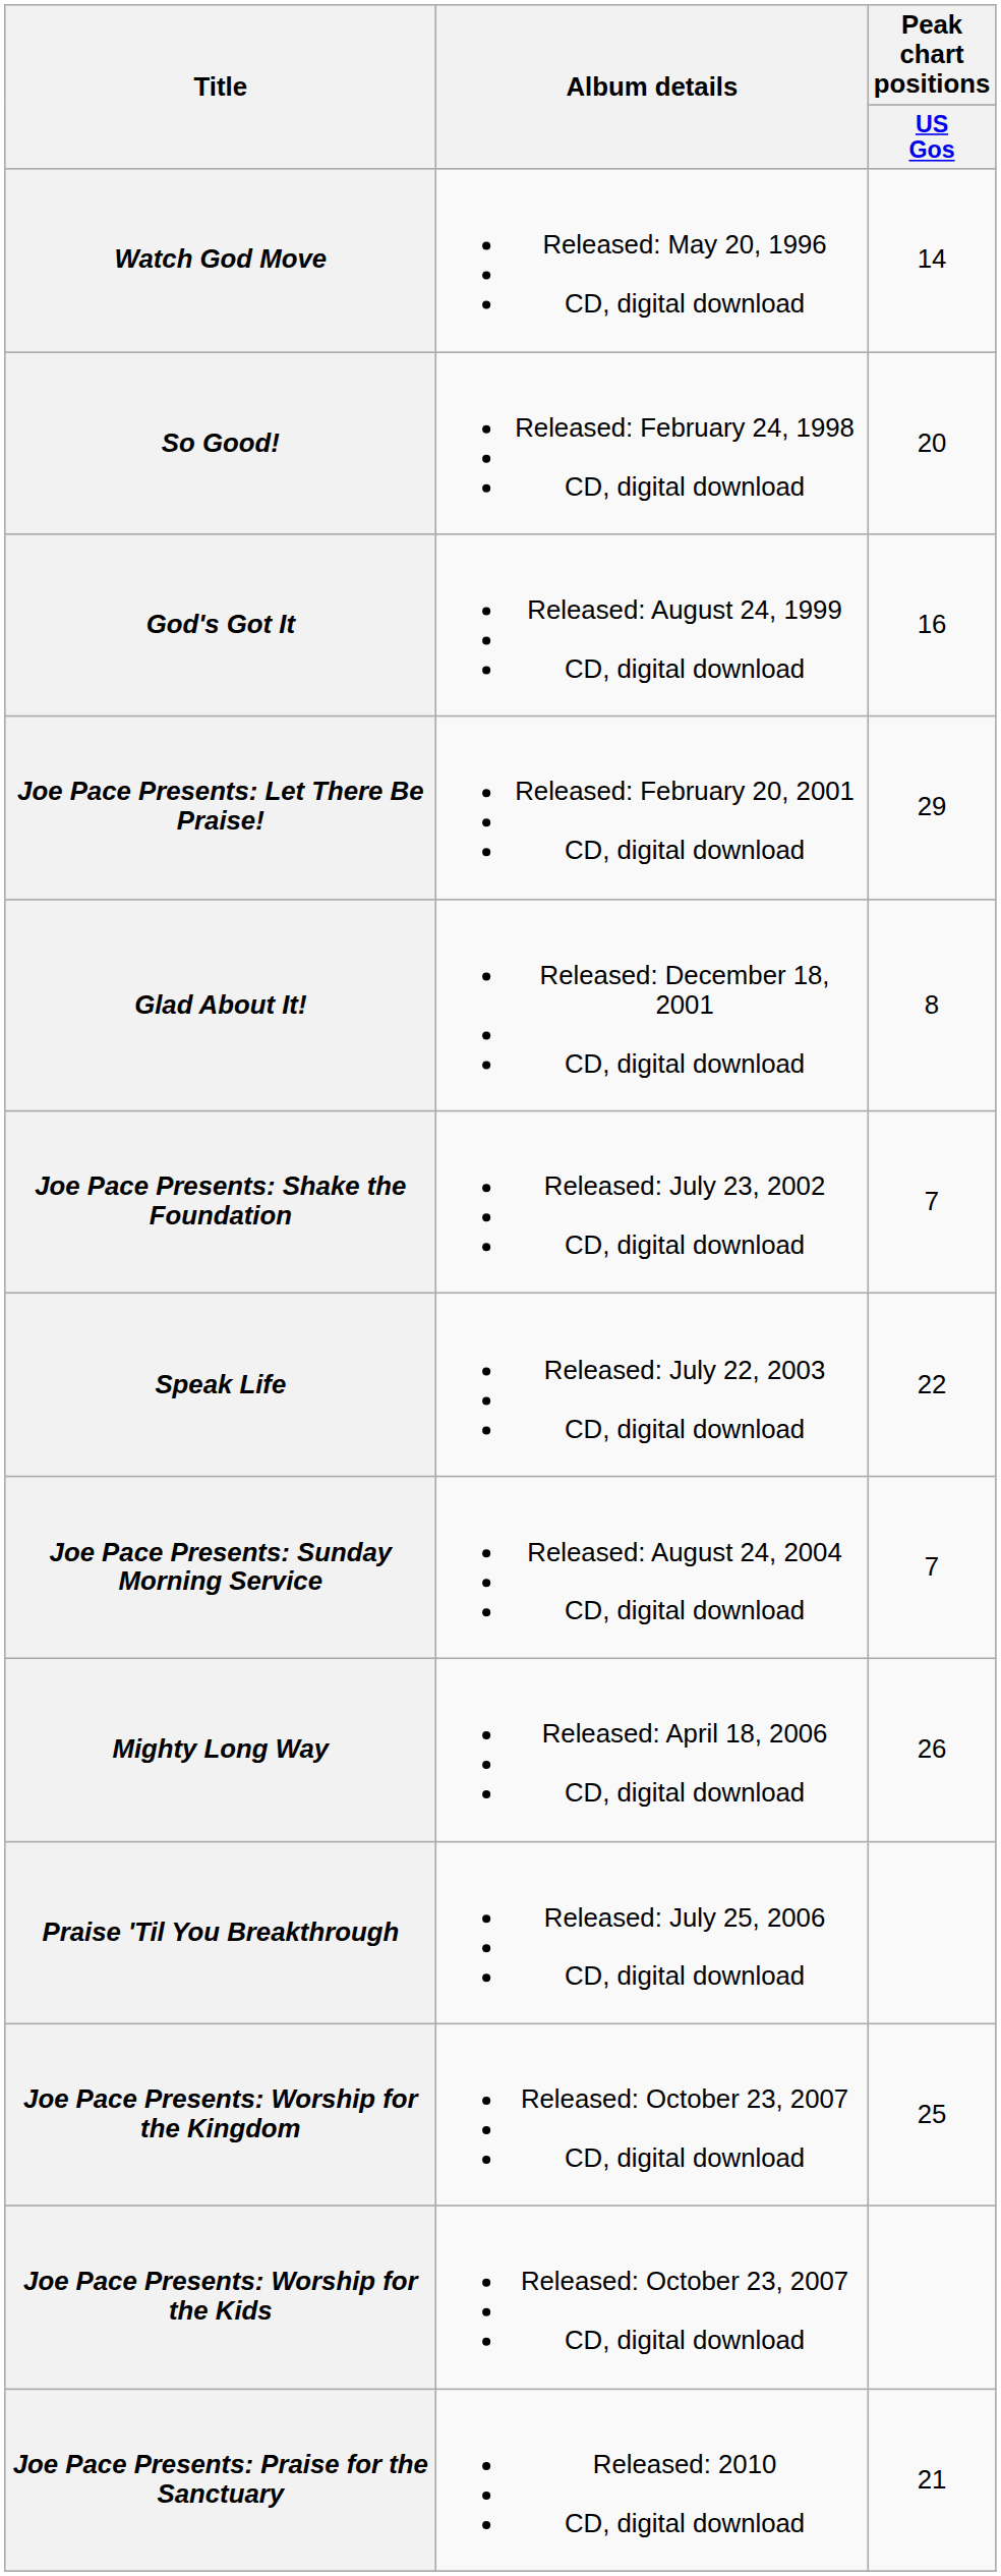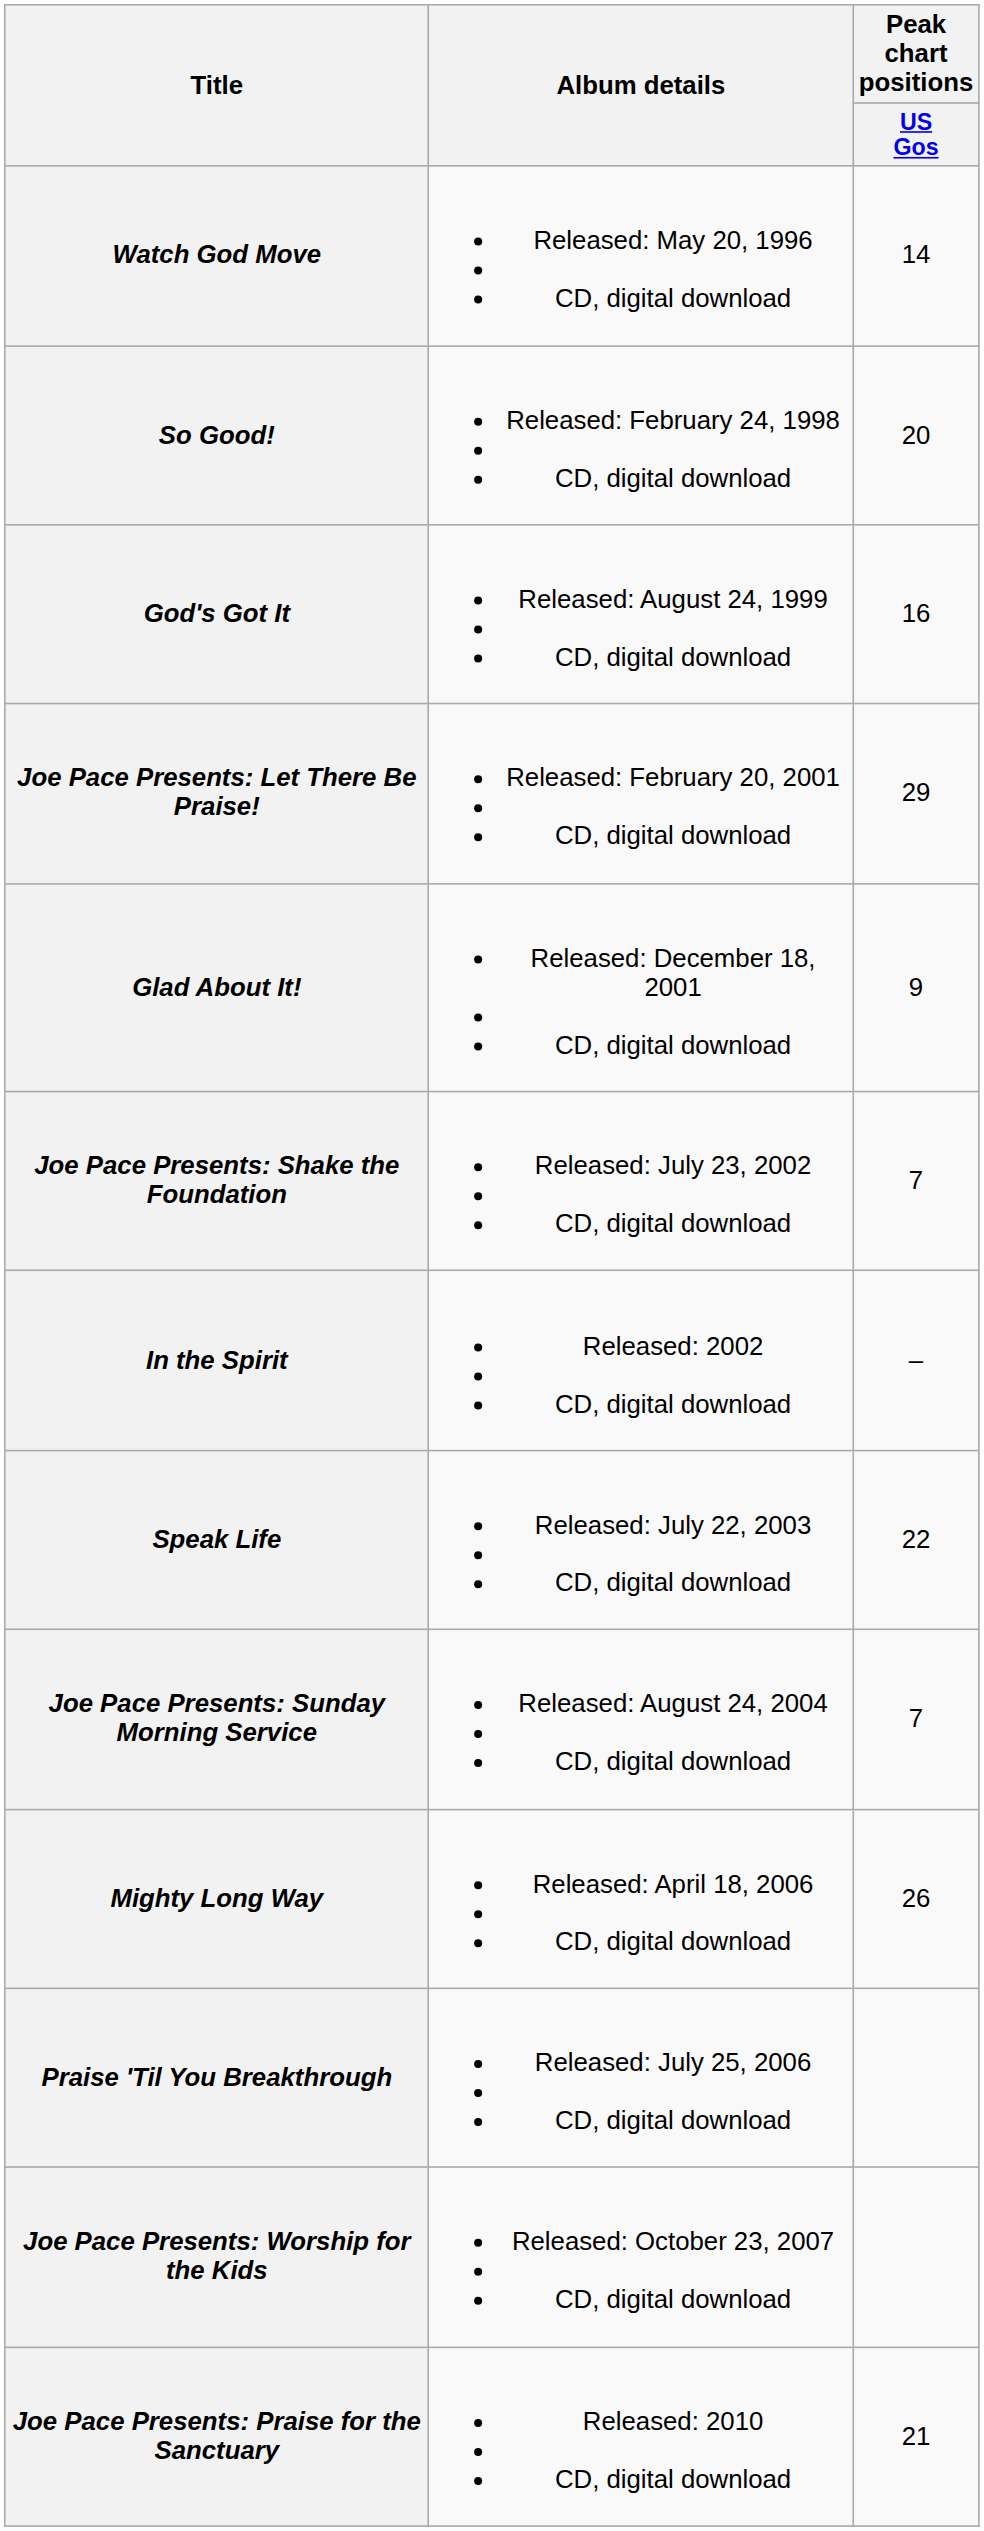Glad About It! | Peak chart positions / US Gos: 8 -> 9
+ row: In the Spirit | Released: 2002 CD, digital download | –
- row: Joe Pace Presents: Worship for the Kingdom | Released: October 23, 2007 CD, digital download | 25
